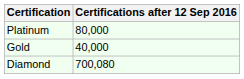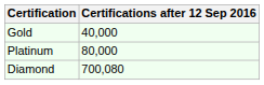rows swapped: Gold <-> Platinum
